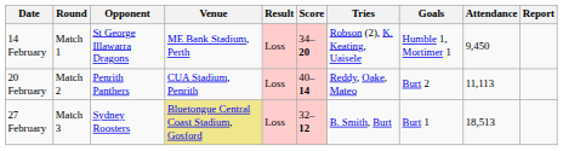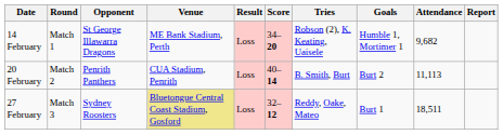14 February | Attendance: 9,450 -> 9,682
20 February | Tries: Reddy, Oake, Mateo -> B. Smith, Burt
27 February | Tries: B. Smith, Burt -> Reddy, Oake, Mateo
27 February | Attendance: 18,513 -> 18,511
